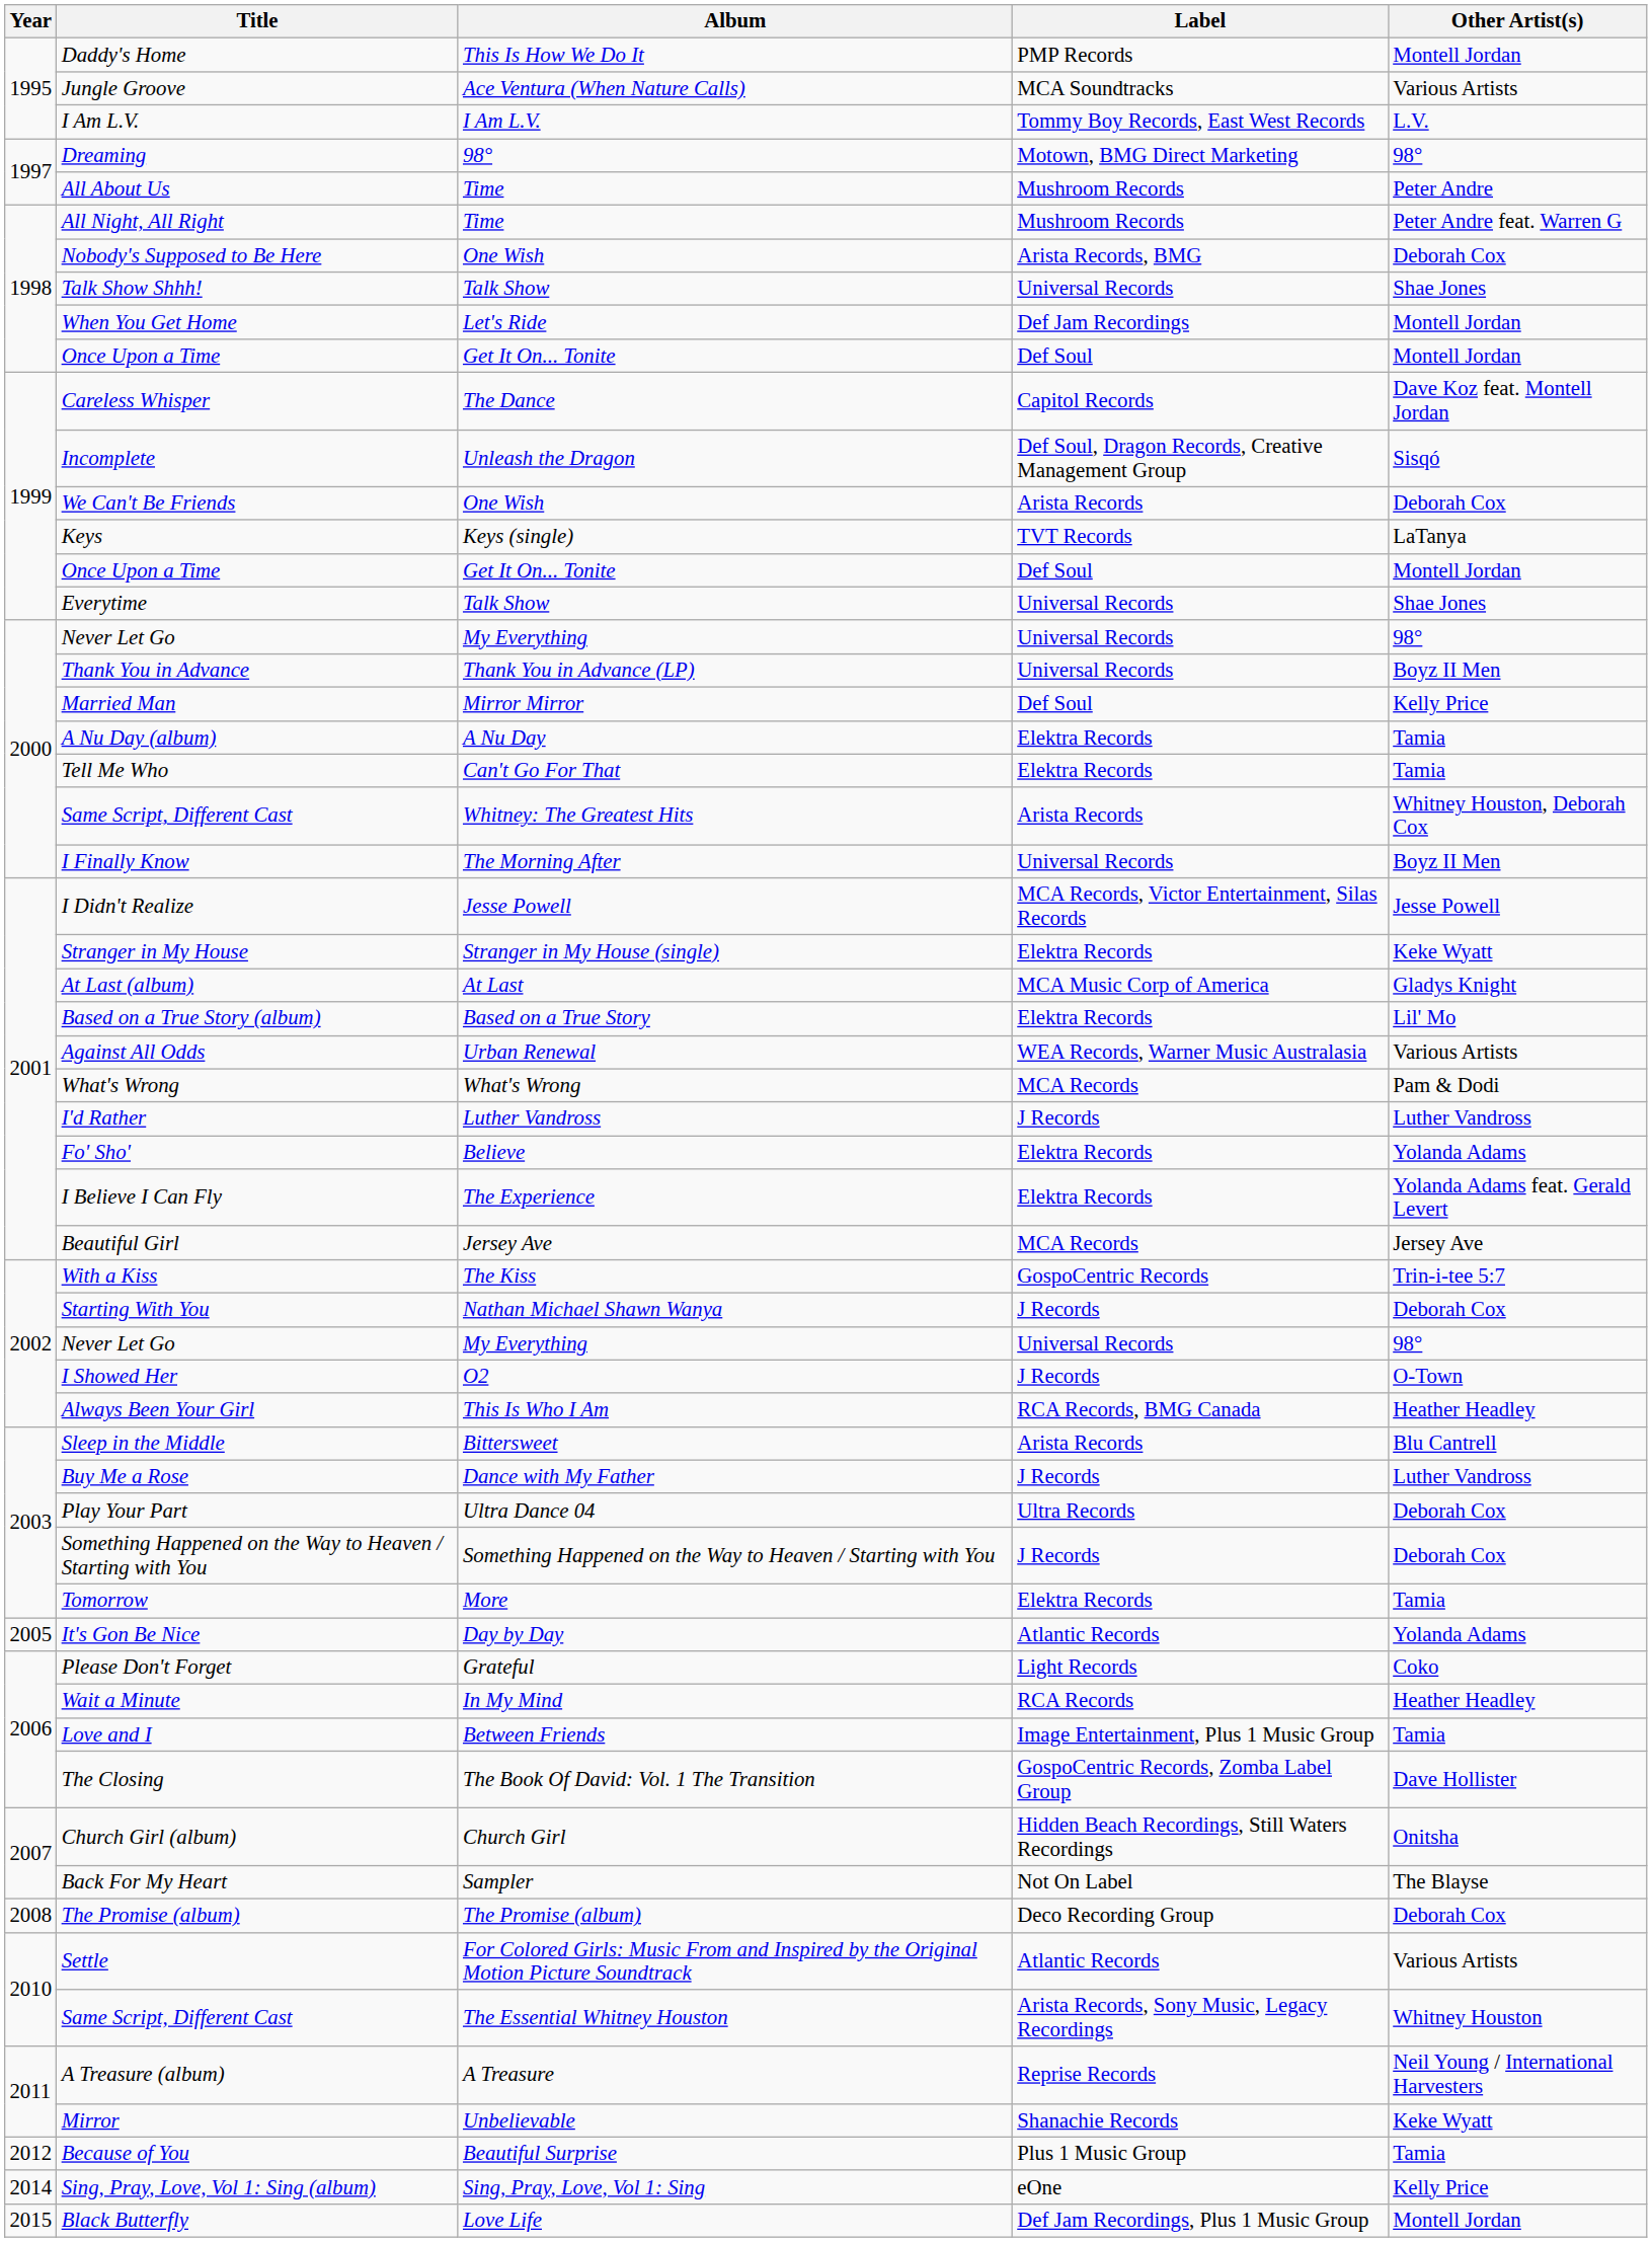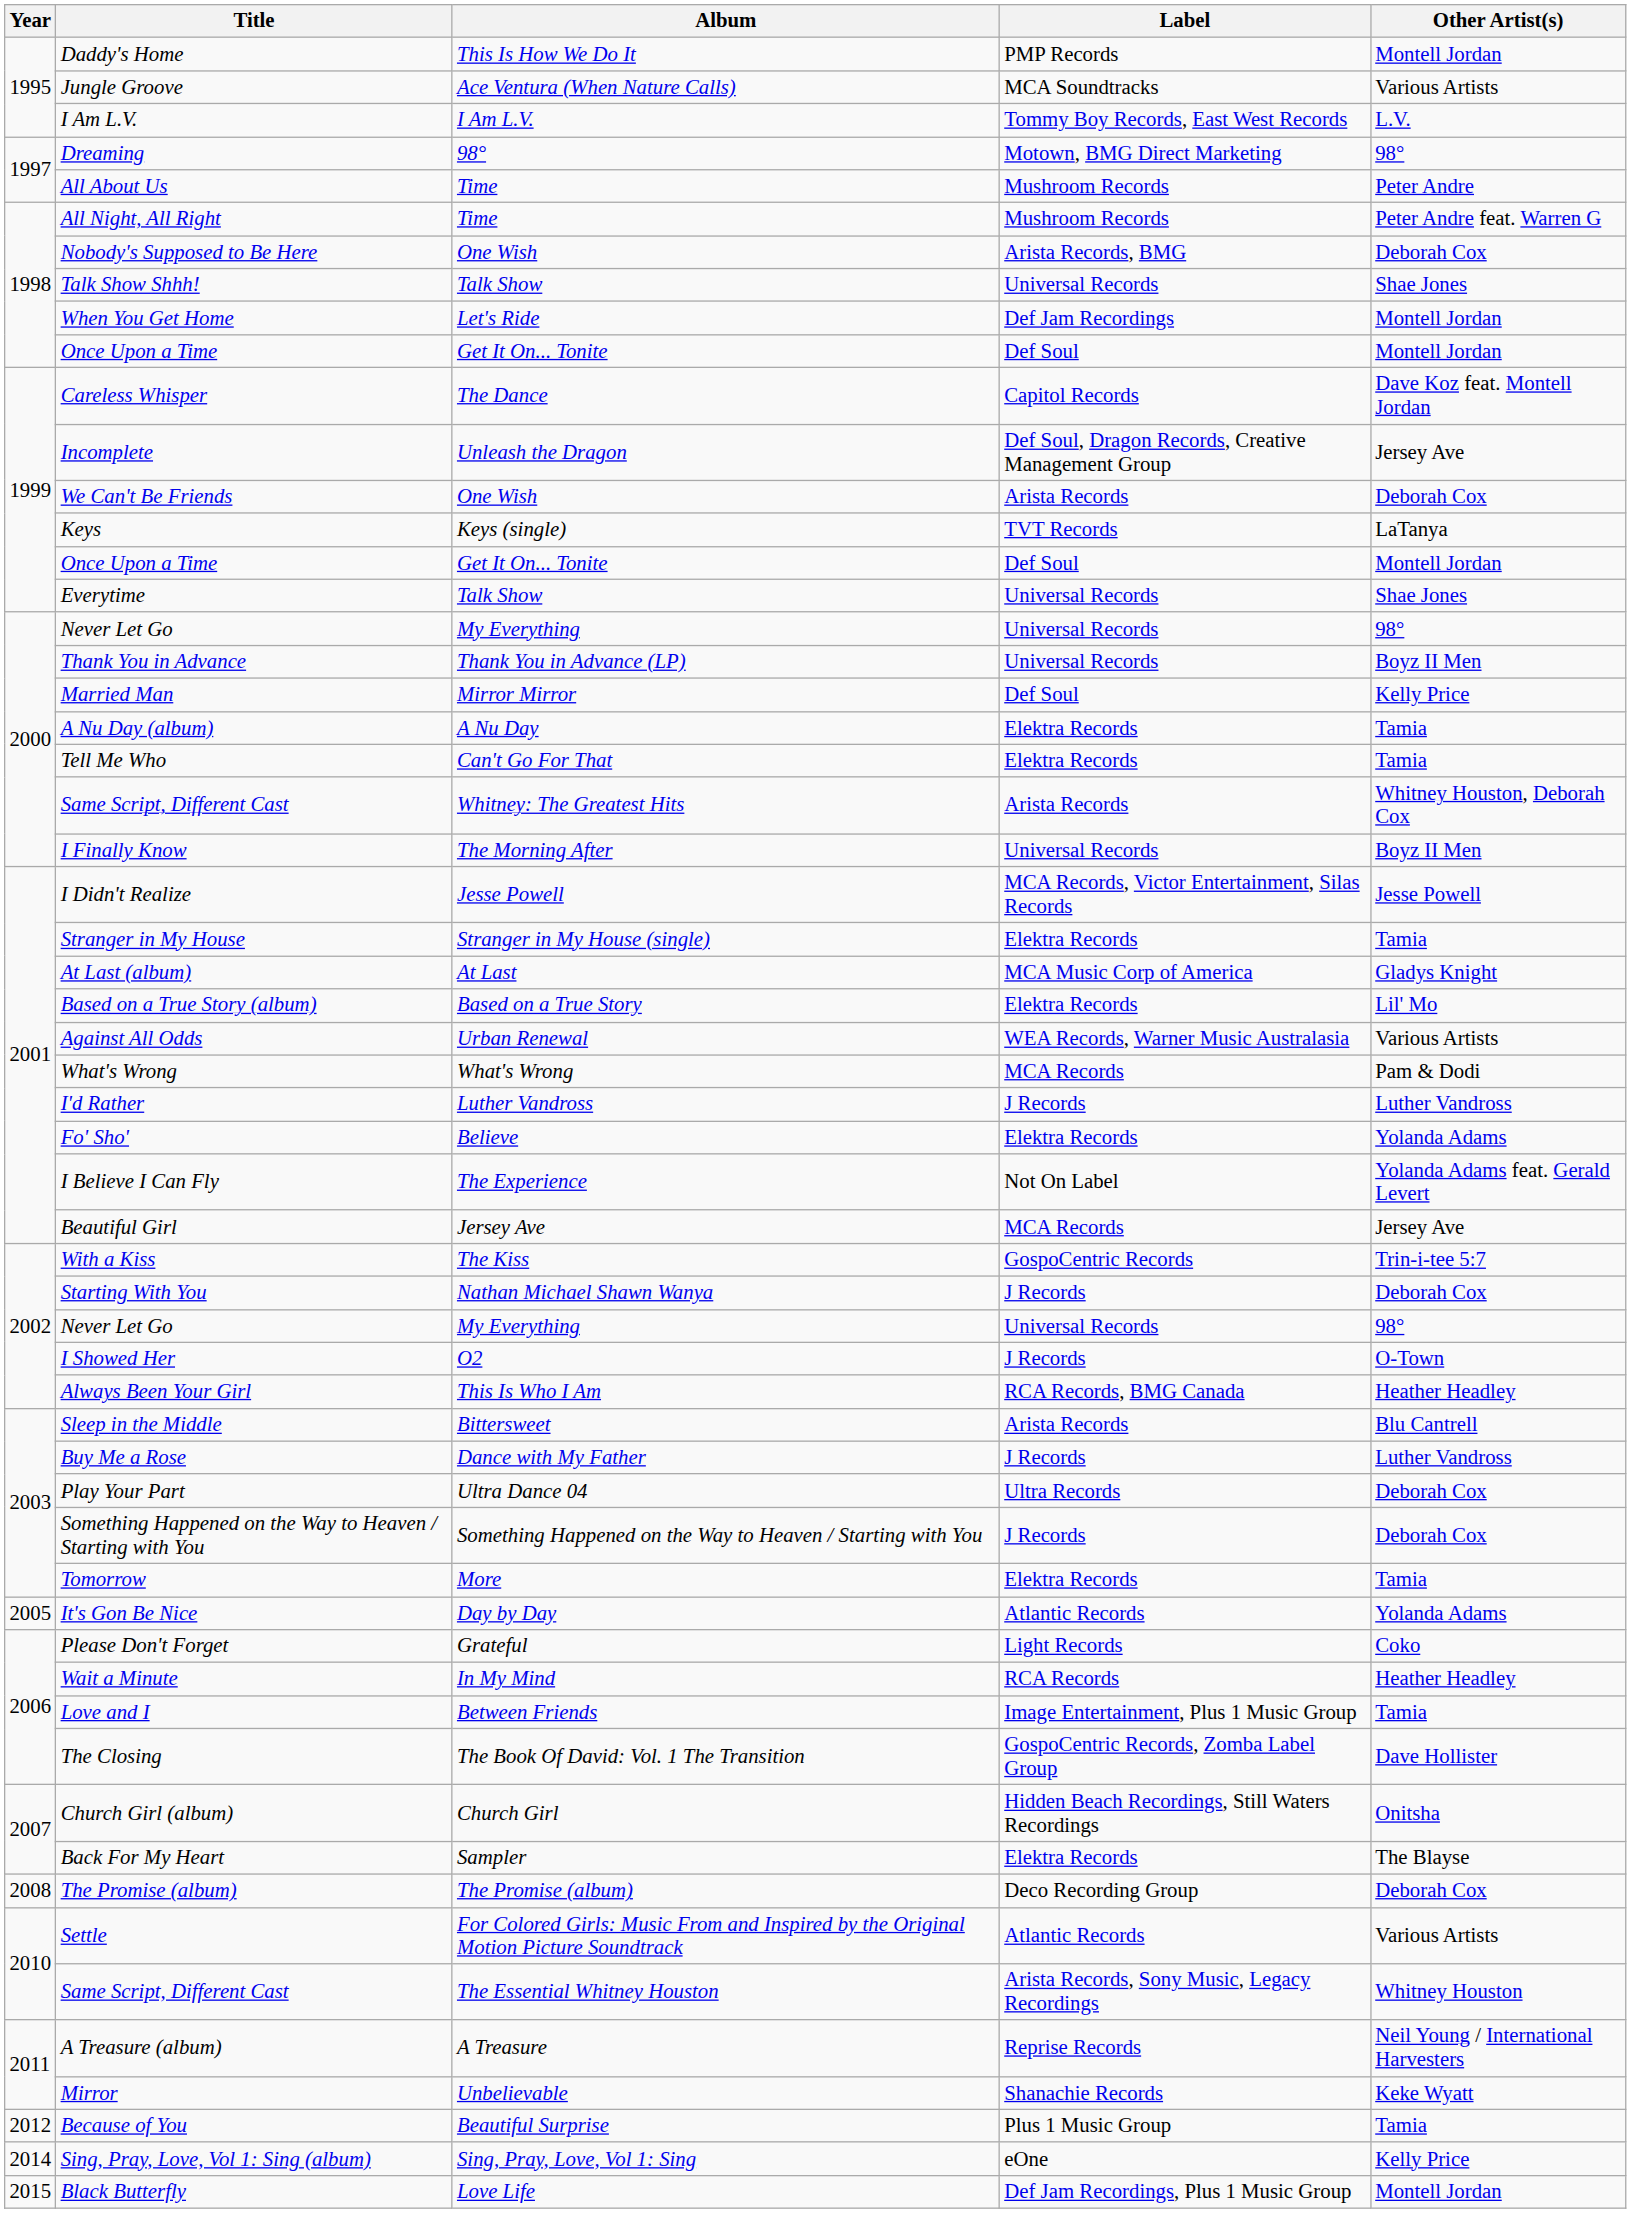Incomplete | Other Artist(s): Sisqó -> Jersey Ave
Stranger in My House | Other Artist(s): Keke Wyatt -> Tamia
I Believe I Can Fly | Label: Elektra Records -> Not On Label
Back For My Heart | Label: Not On Label -> Elektra Records
